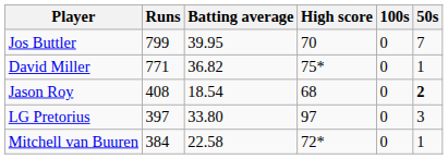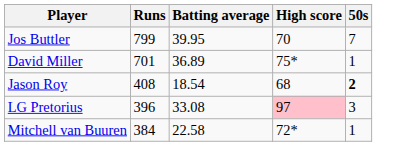- column: 100s | 0 | 0 | 0 | 0 | 0
David Miller | Runs: 771 -> 701
David Miller | Batting average: 36.82 -> 36.89
LG Pretorius | Runs: 397 -> 396
LG Pretorius | Batting average: 33.80 -> 33.08
LG Pretorius | High score: no background -> pink background
